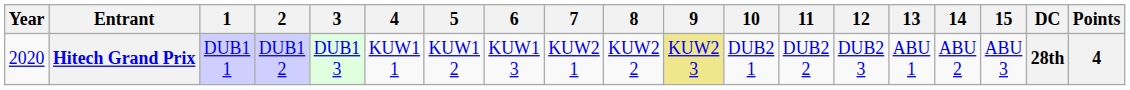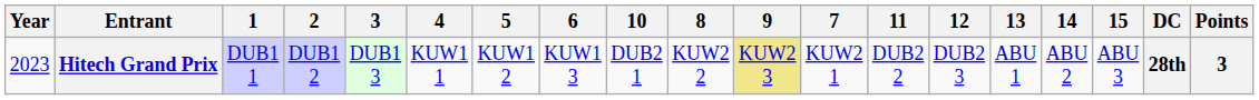columns swapped: 7 <-> 10
Hitech Grand Prix | Year: 2020 -> 2023
Hitech Grand Prix | Points: 4 -> 3
